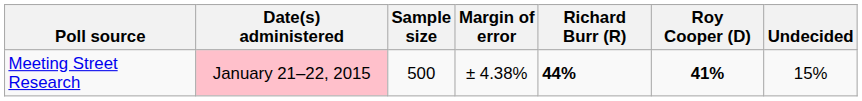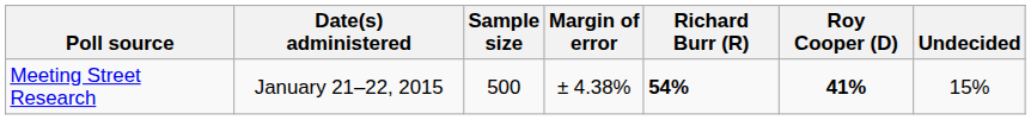Meeting Street Research | Date(s) administered: pink background -> no background
Meeting Street Research | Richard Burr (R): 44% -> 54%
